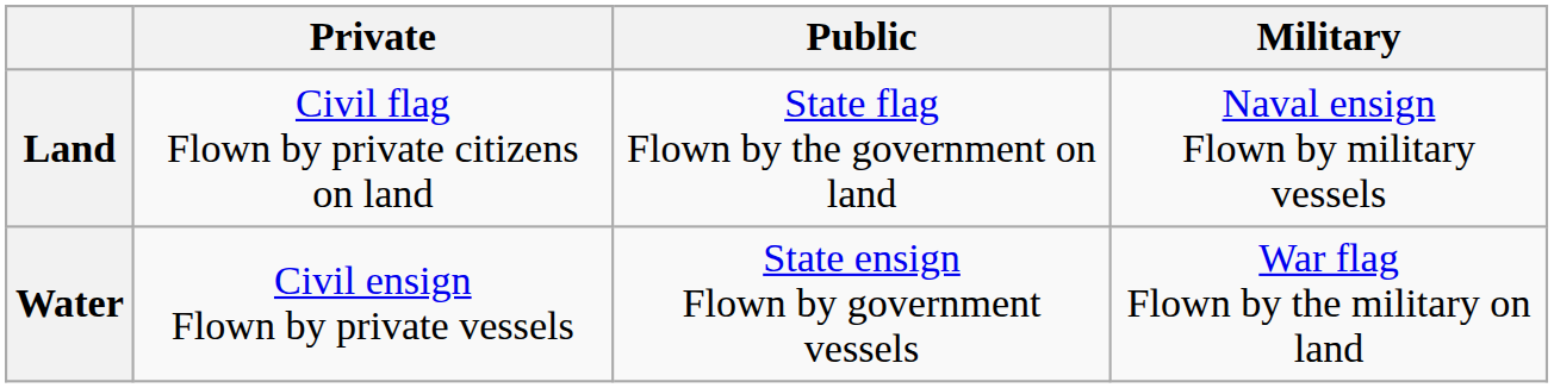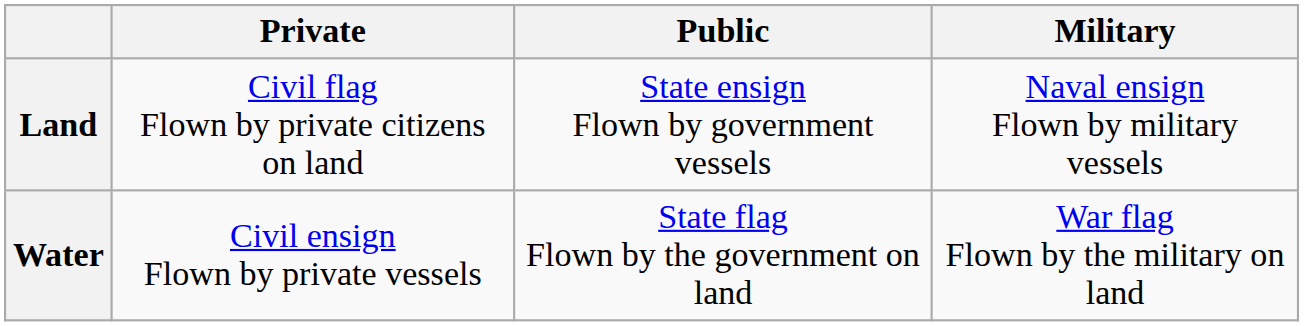Land | Public: State flag Flown by the government on land -> State ensign Flown by government vessels
Water | Public: State ensign Flown by government vessels -> State flag Flown by the government on land
